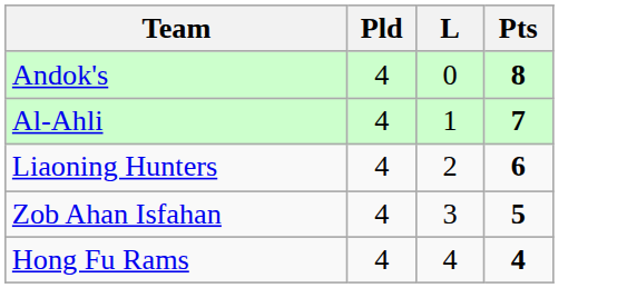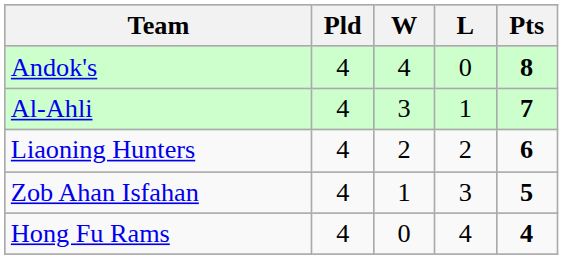+ column: W | 4 | 3 | 2 | 1 | 0
